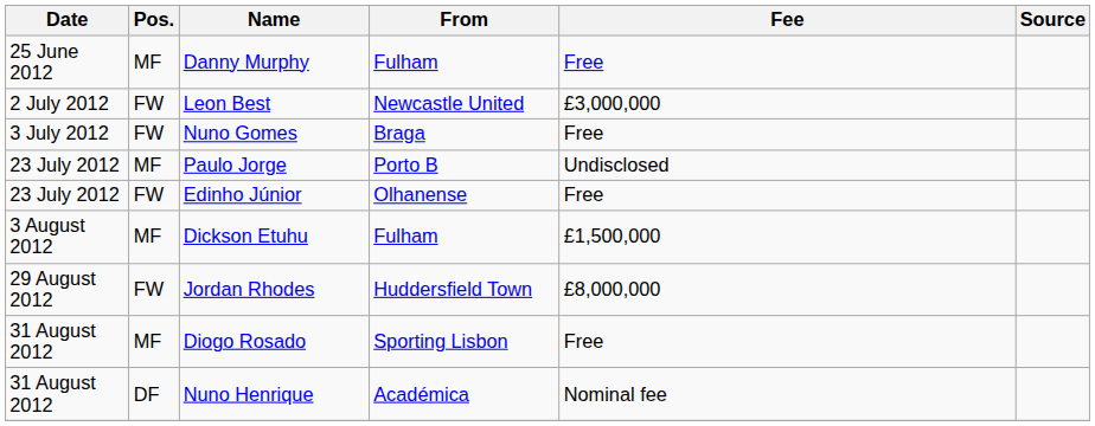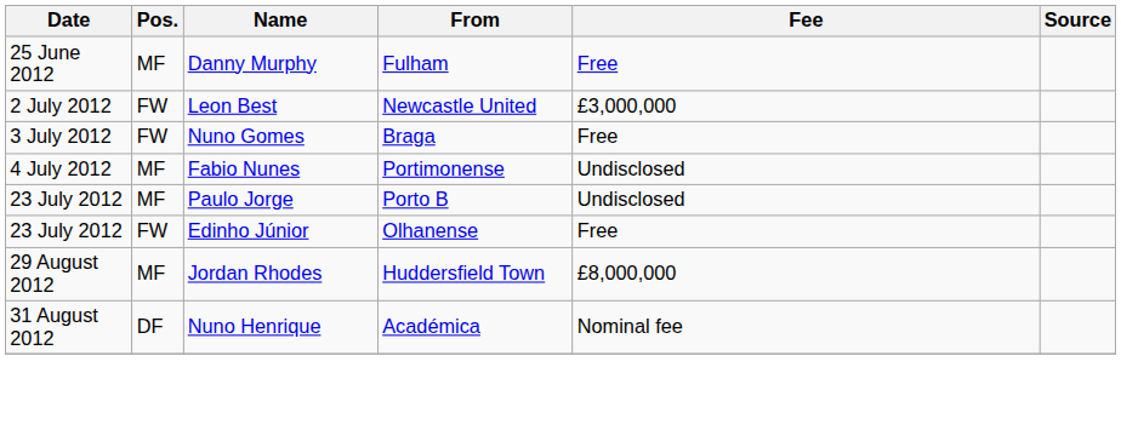+ row: 4 July 2012 | MF | Fabio Nunes | Portimonense | Undisclosed
- row: 3 August 2012 | MF | Dickson Etuhu | Fulham | £1,500,000
Jordan Rhodes | Pos.: FW -> MF
- row: 31 August 2012 | MF | Diogo Rosado | Sporting Lisbon | Free
